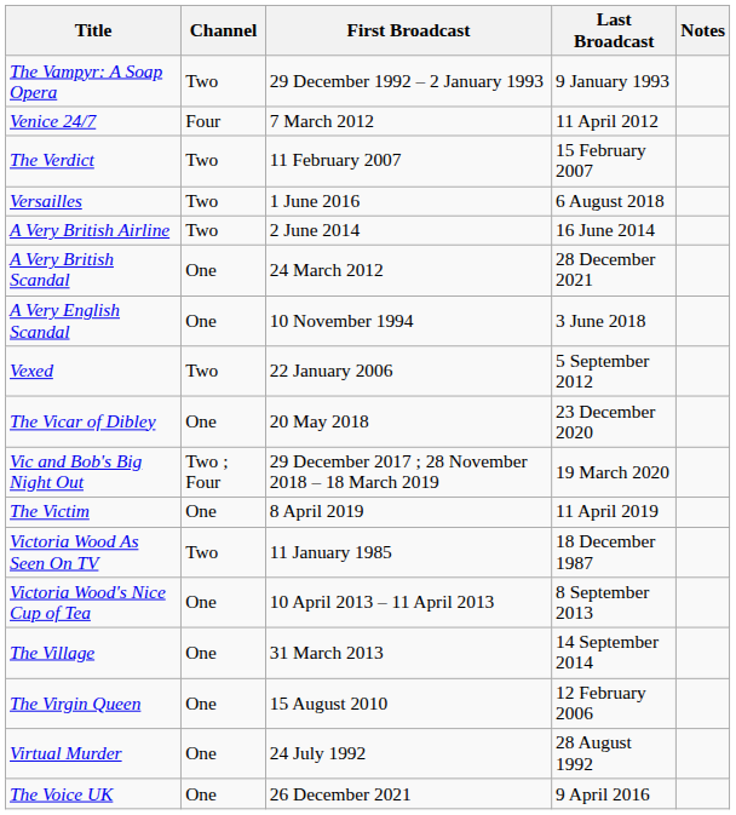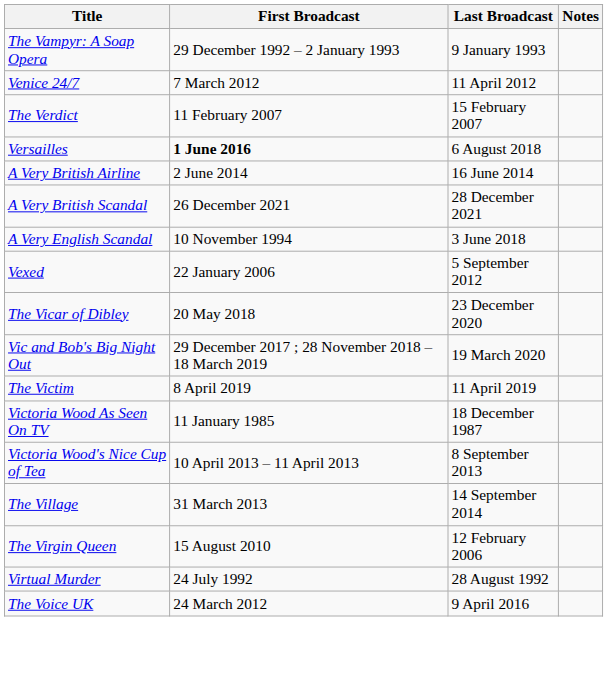- column: Channel | Two | Four | Two | Two | Two | One | One | Two | One | Two ; Four | One | Two | One | One | One | One | One
Versailles | First Broadcast: normal -> bold
A Very British Scandal | First Broadcast: 24 March 2012 -> 26 December 2021
The Voice UK | First Broadcast: 26 December 2021 -> 24 March 2012
